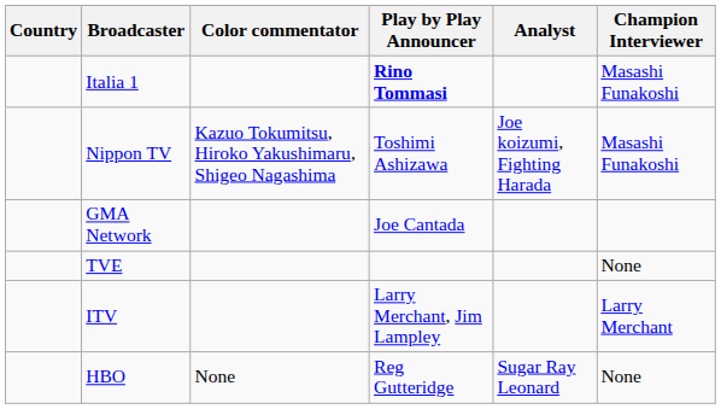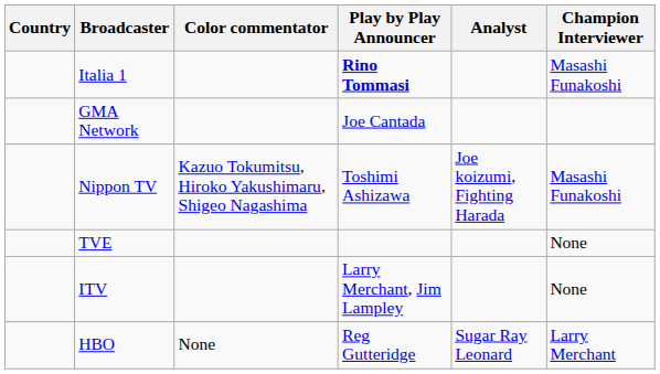rows swapped: Nippon TV <-> GMA Network
ITV | Champion Interviewer: Larry Merchant -> None
HBO | Champion Interviewer: None -> Larry Merchant
